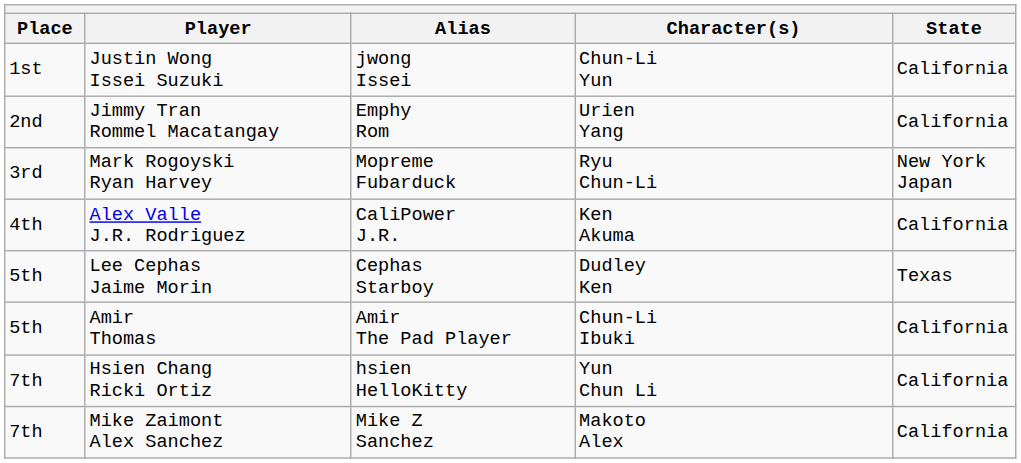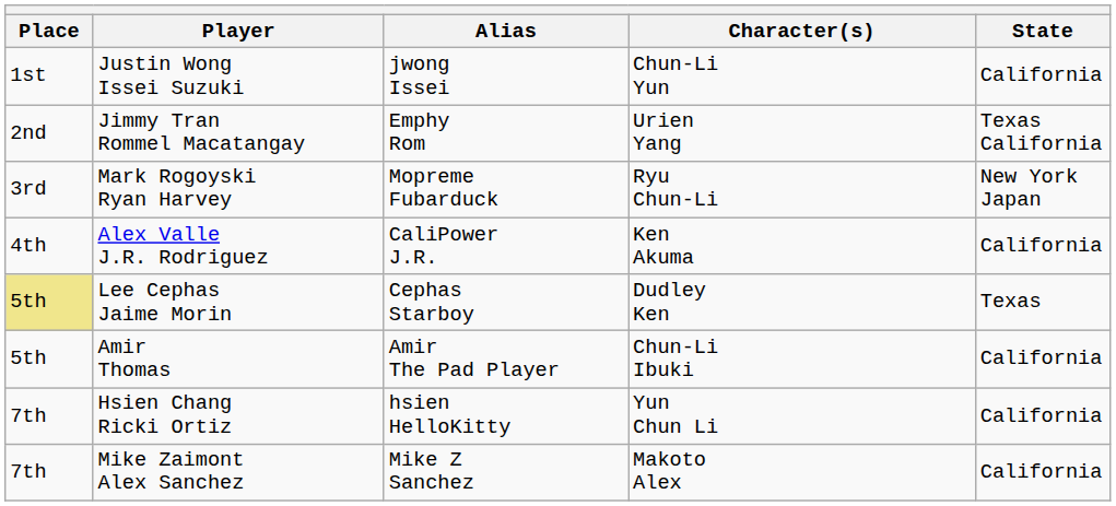Jimmy Tran Rommel Macatangay | State: California -> Texas California
Lee Cephas Jaime Morin | Place: no background -> khaki background
